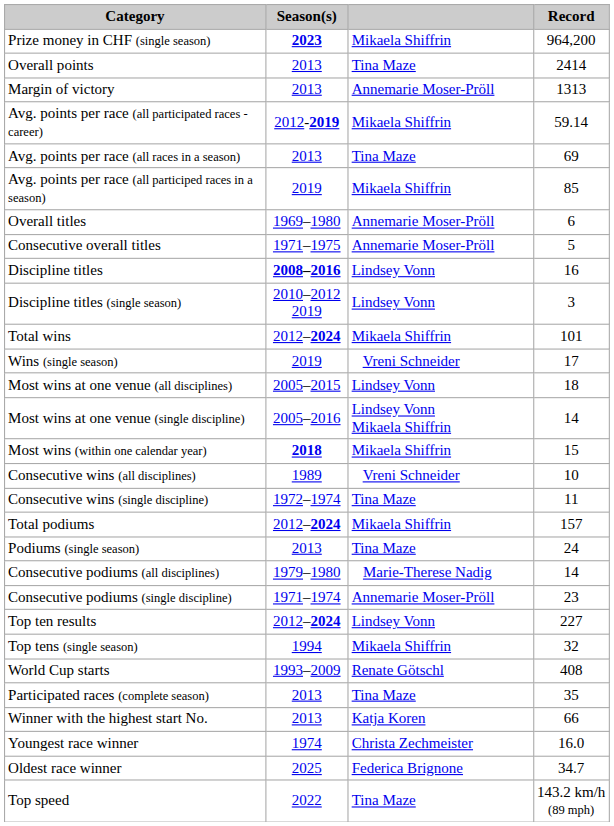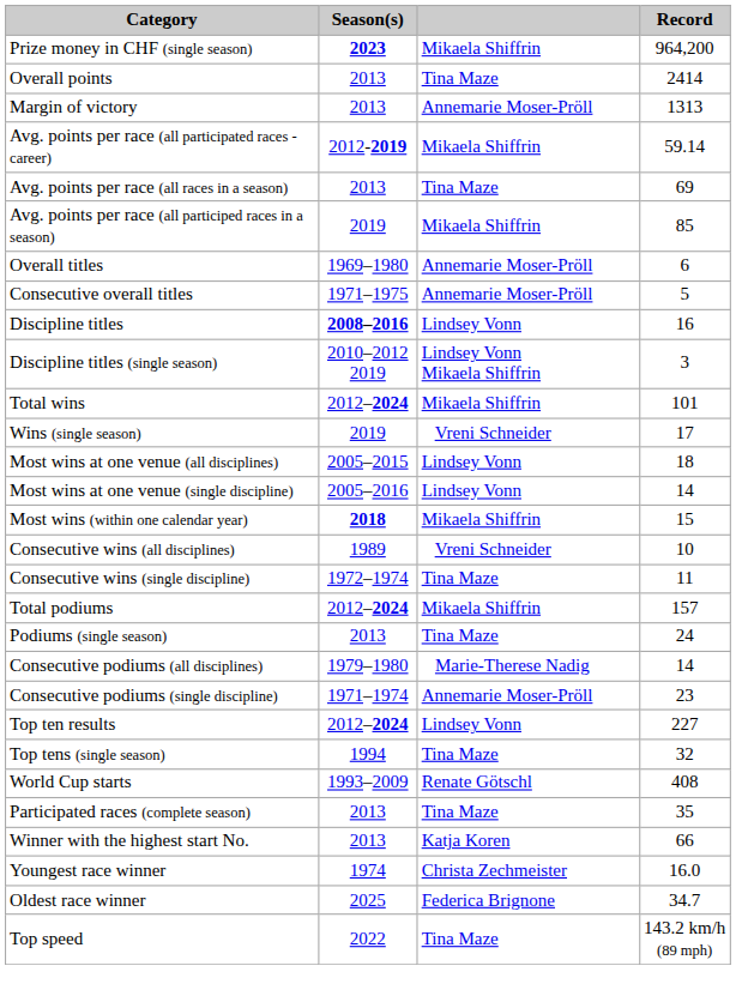Discipline titles (single season) | column 3: Lindsey Vonn -> Lindsey Vonn Mikaela Shiffrin
Most wins at one venue (single discipline) | column 3: Lindsey Vonn Mikaela Shiffrin -> Lindsey Vonn
Top tens (single season) | column 3: Mikaela Shiffrin -> Tina Maze
